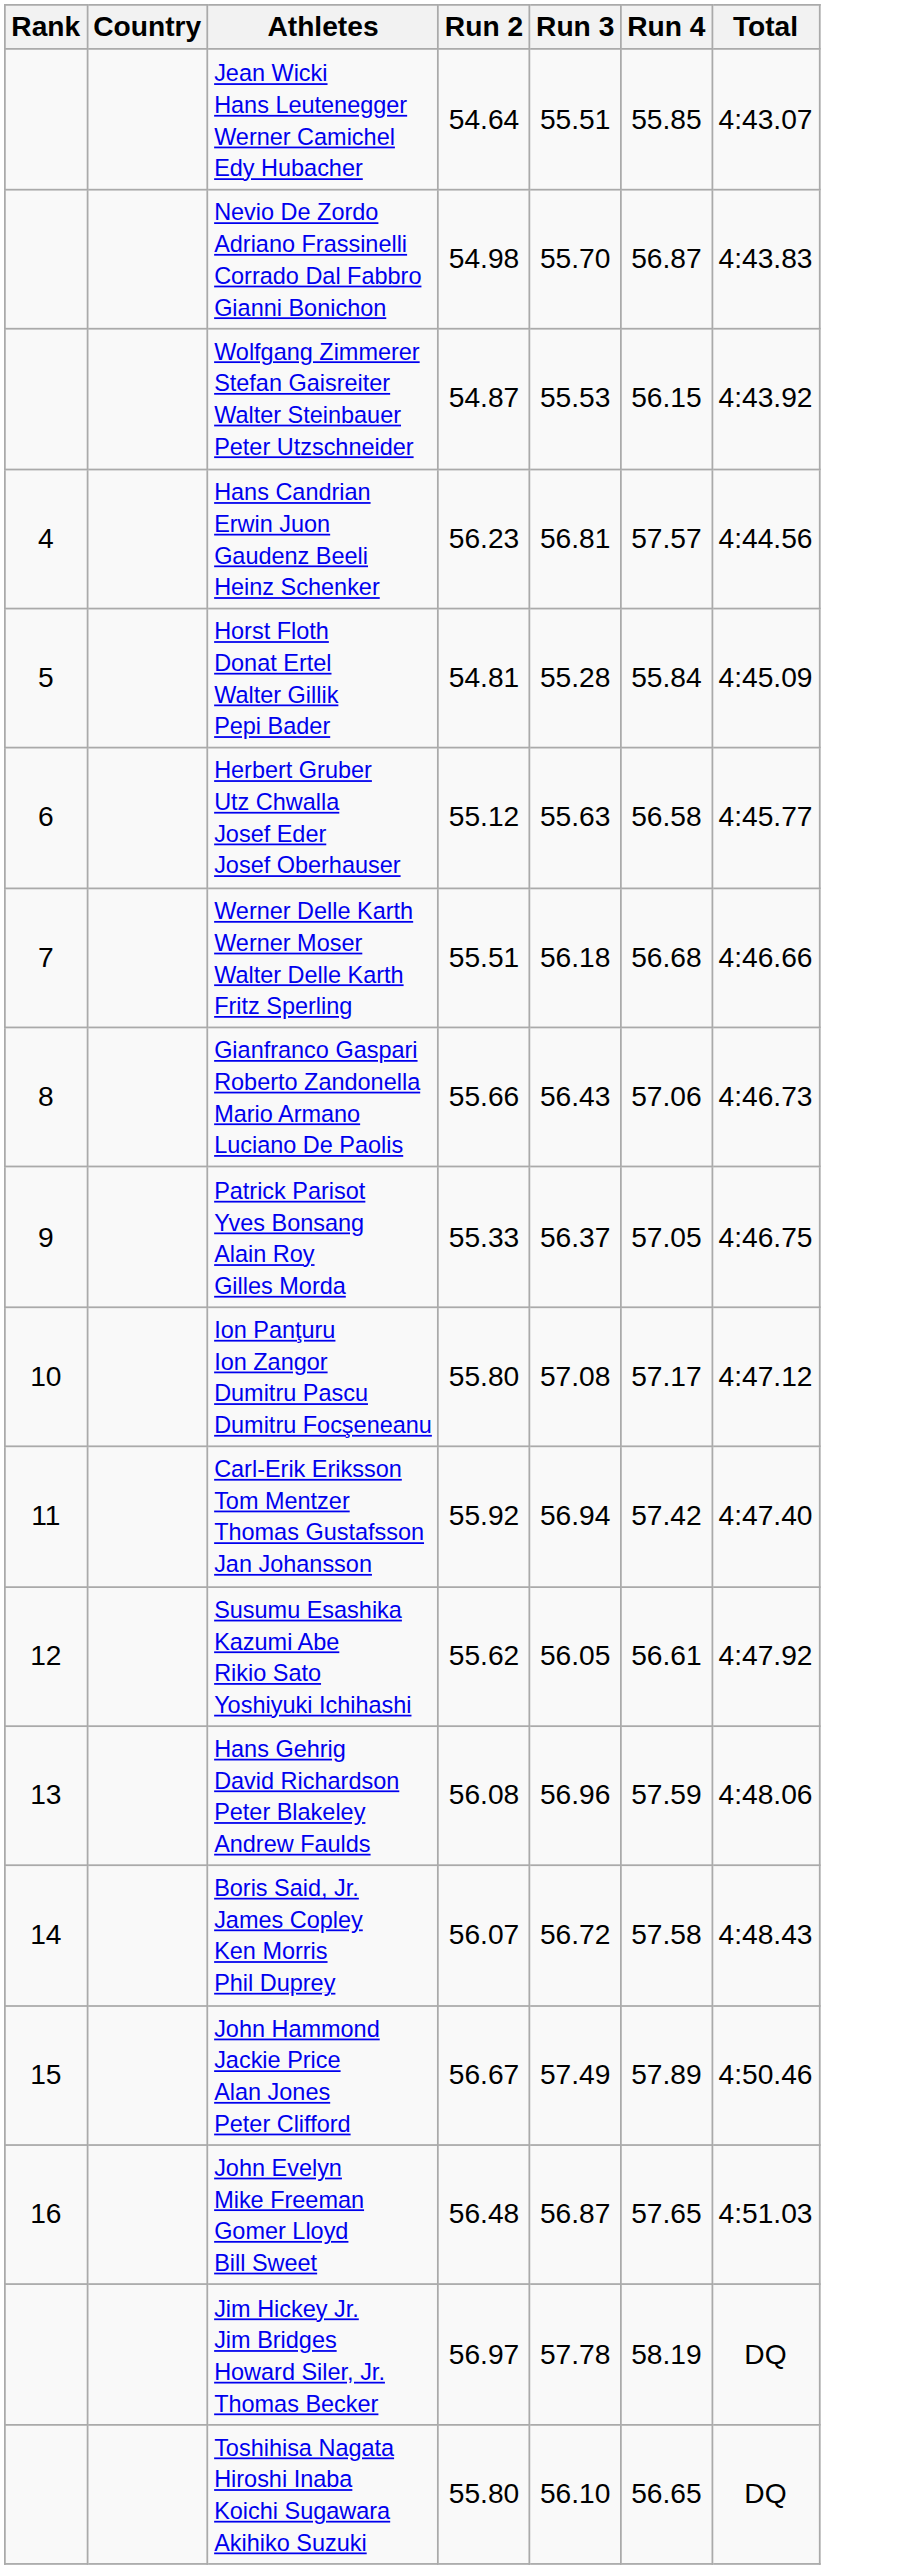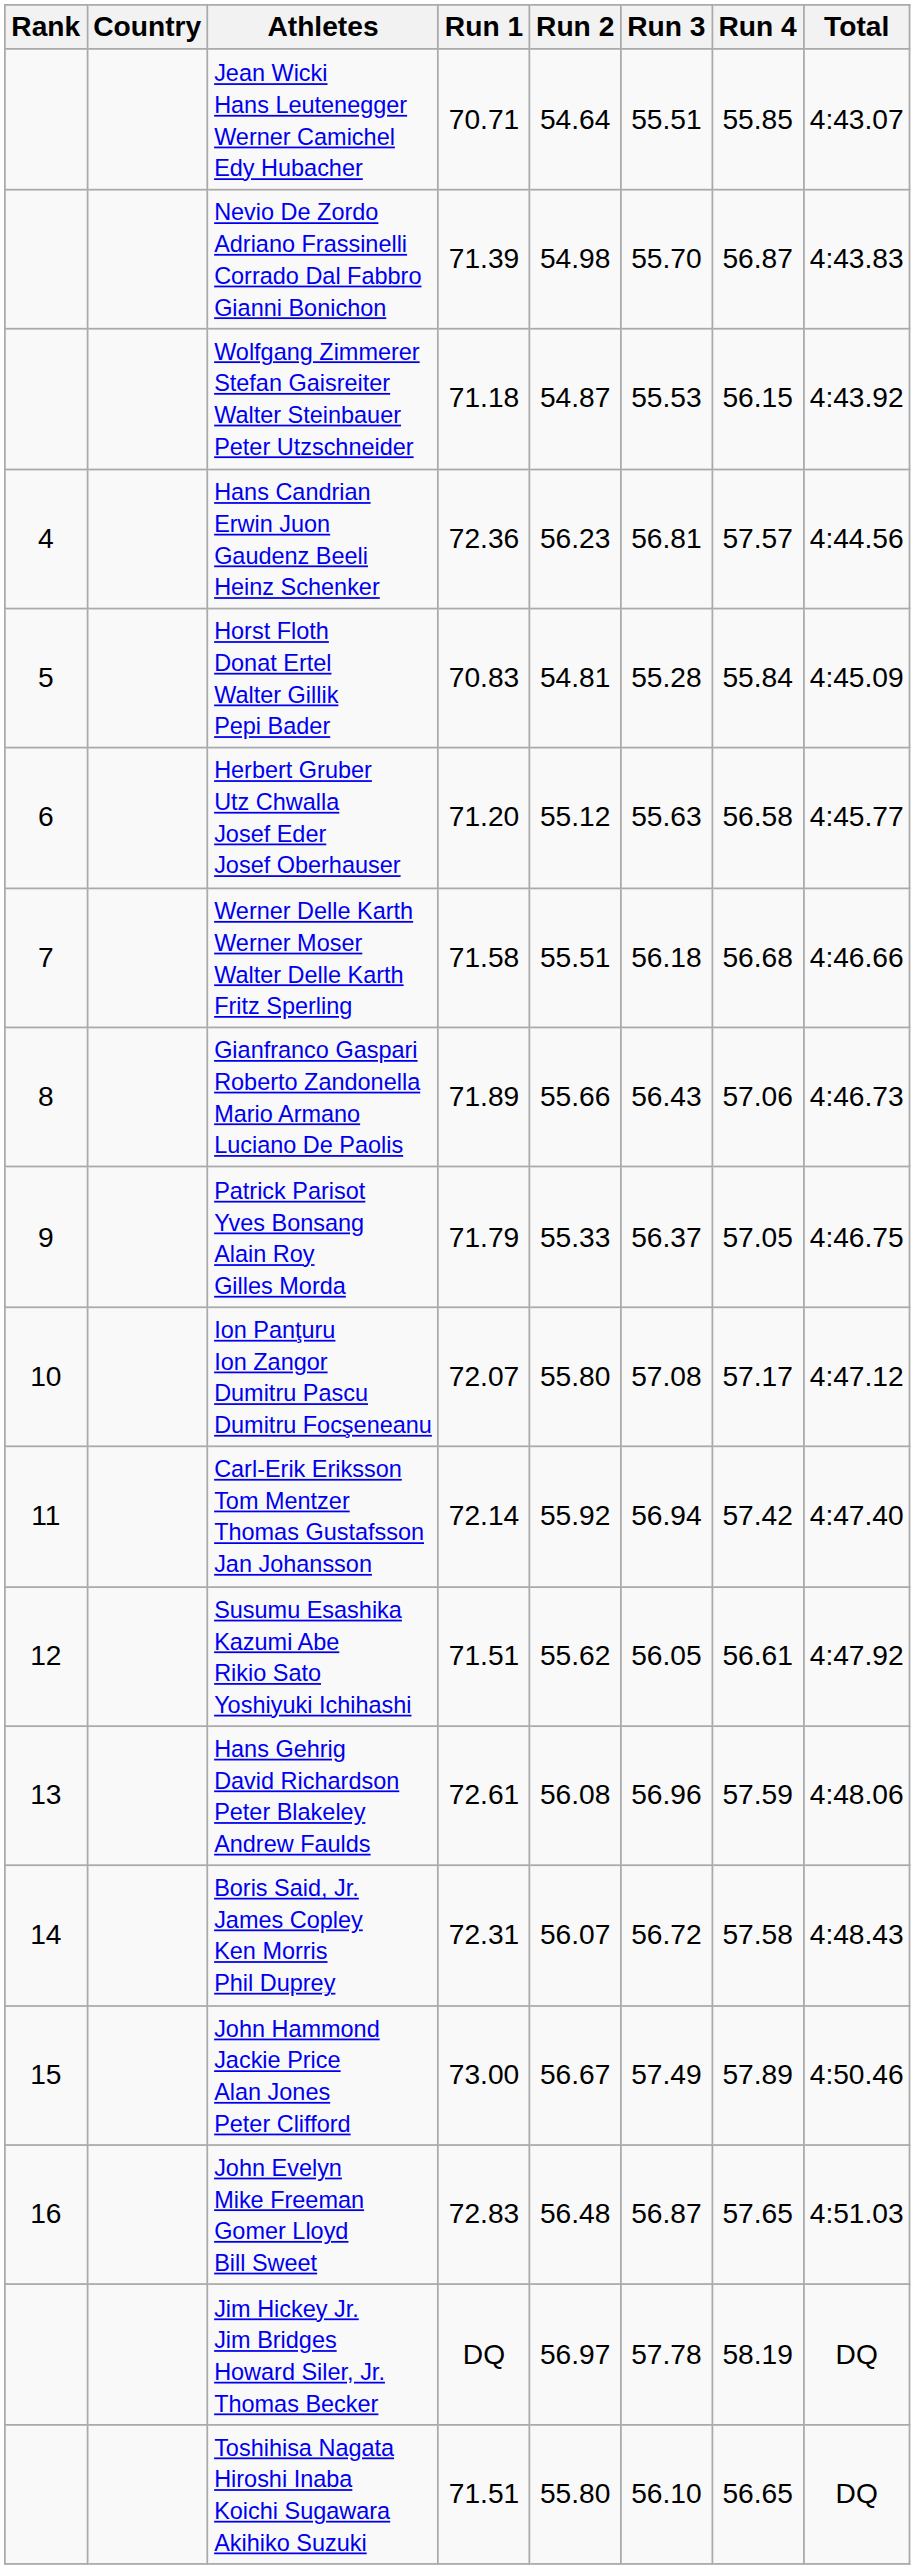+ column: Run 1 | 70.71 | 71.39 | 71.18 | 72.36 | 70.83 | 71.20 | 71.58 | 71.89 | 71.79 | 72.07 | 72.14 | 71.51 | 72.61 | 72.31 | 73.00 | 72.83 | DQ | 71.51
